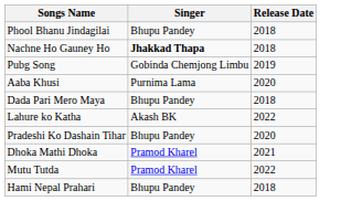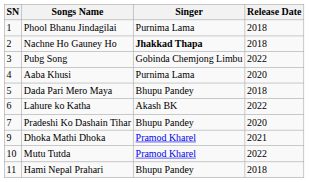+ column: SN | 1 | 2 | 3 | 4 | 5 | 6 | 7 | 9 | 10 | 11
Phool Bhanu Jindagilai | Singer: Bhupu Pandey -> Purnima Lama
Pubg Song | Release Date: 2019 -> 2022
